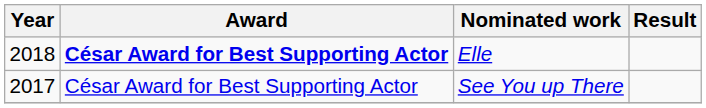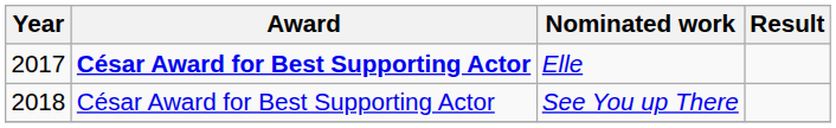Elle | Year: 2018 -> 2017
See You up There | Year: 2017 -> 2018
